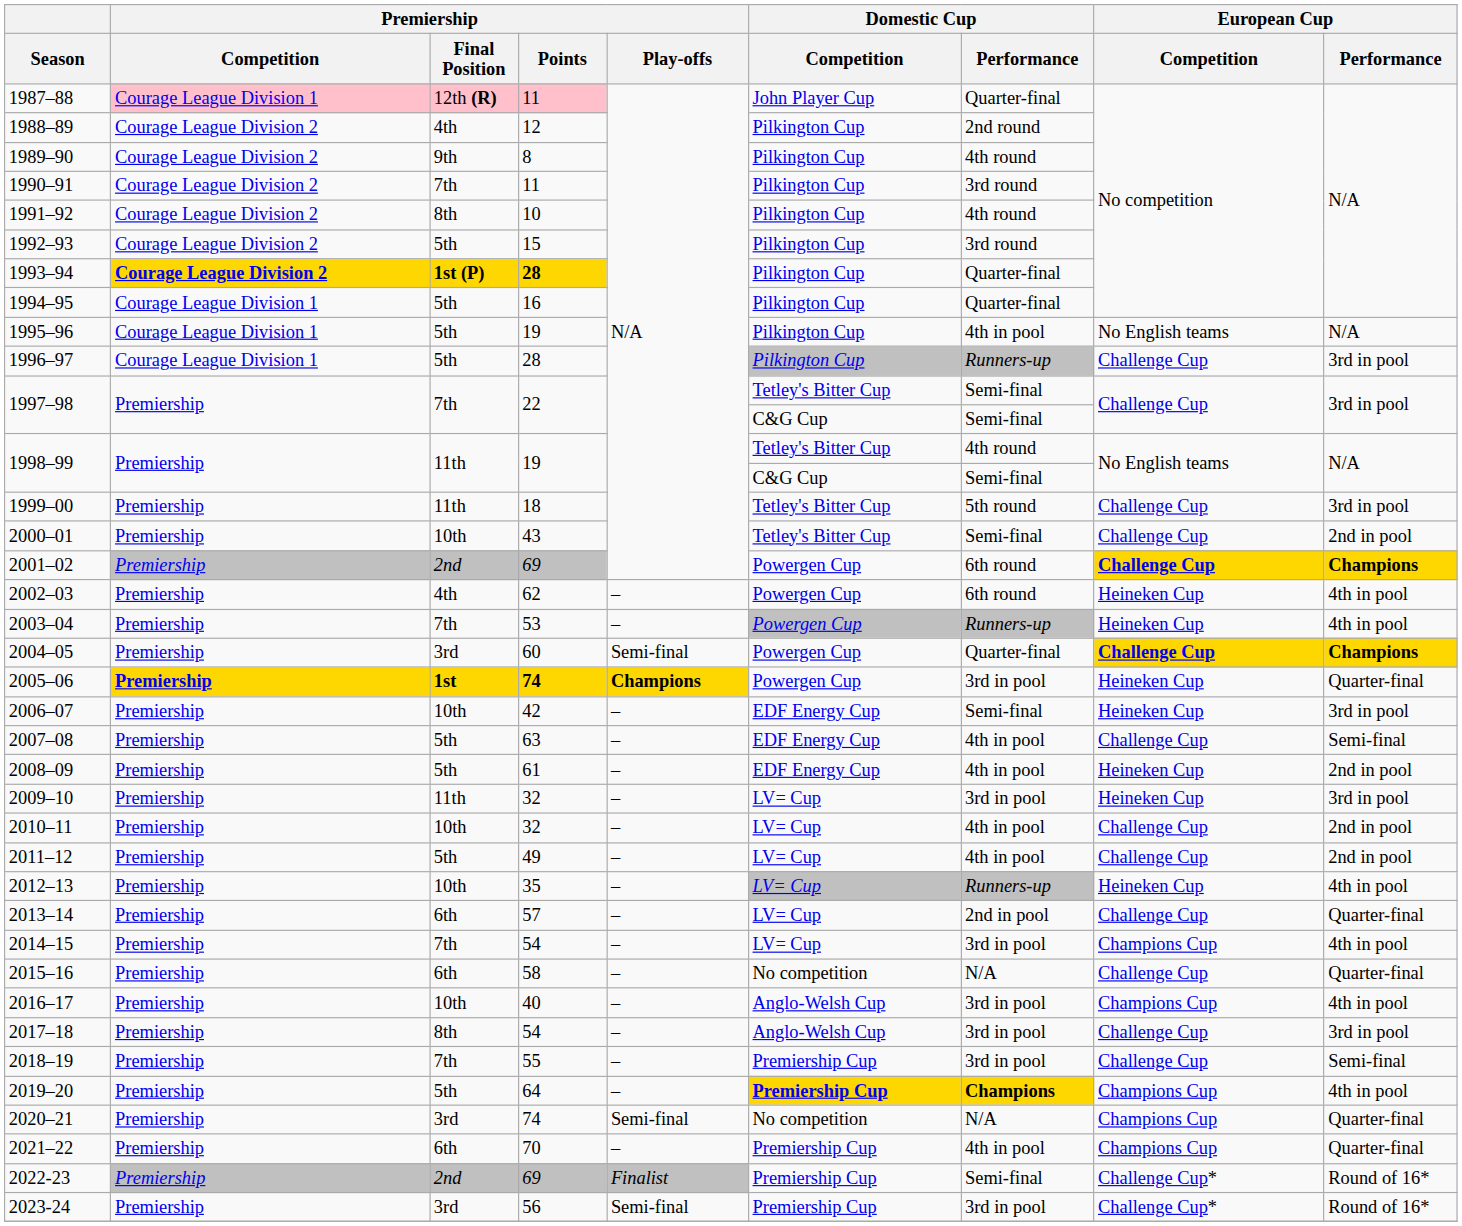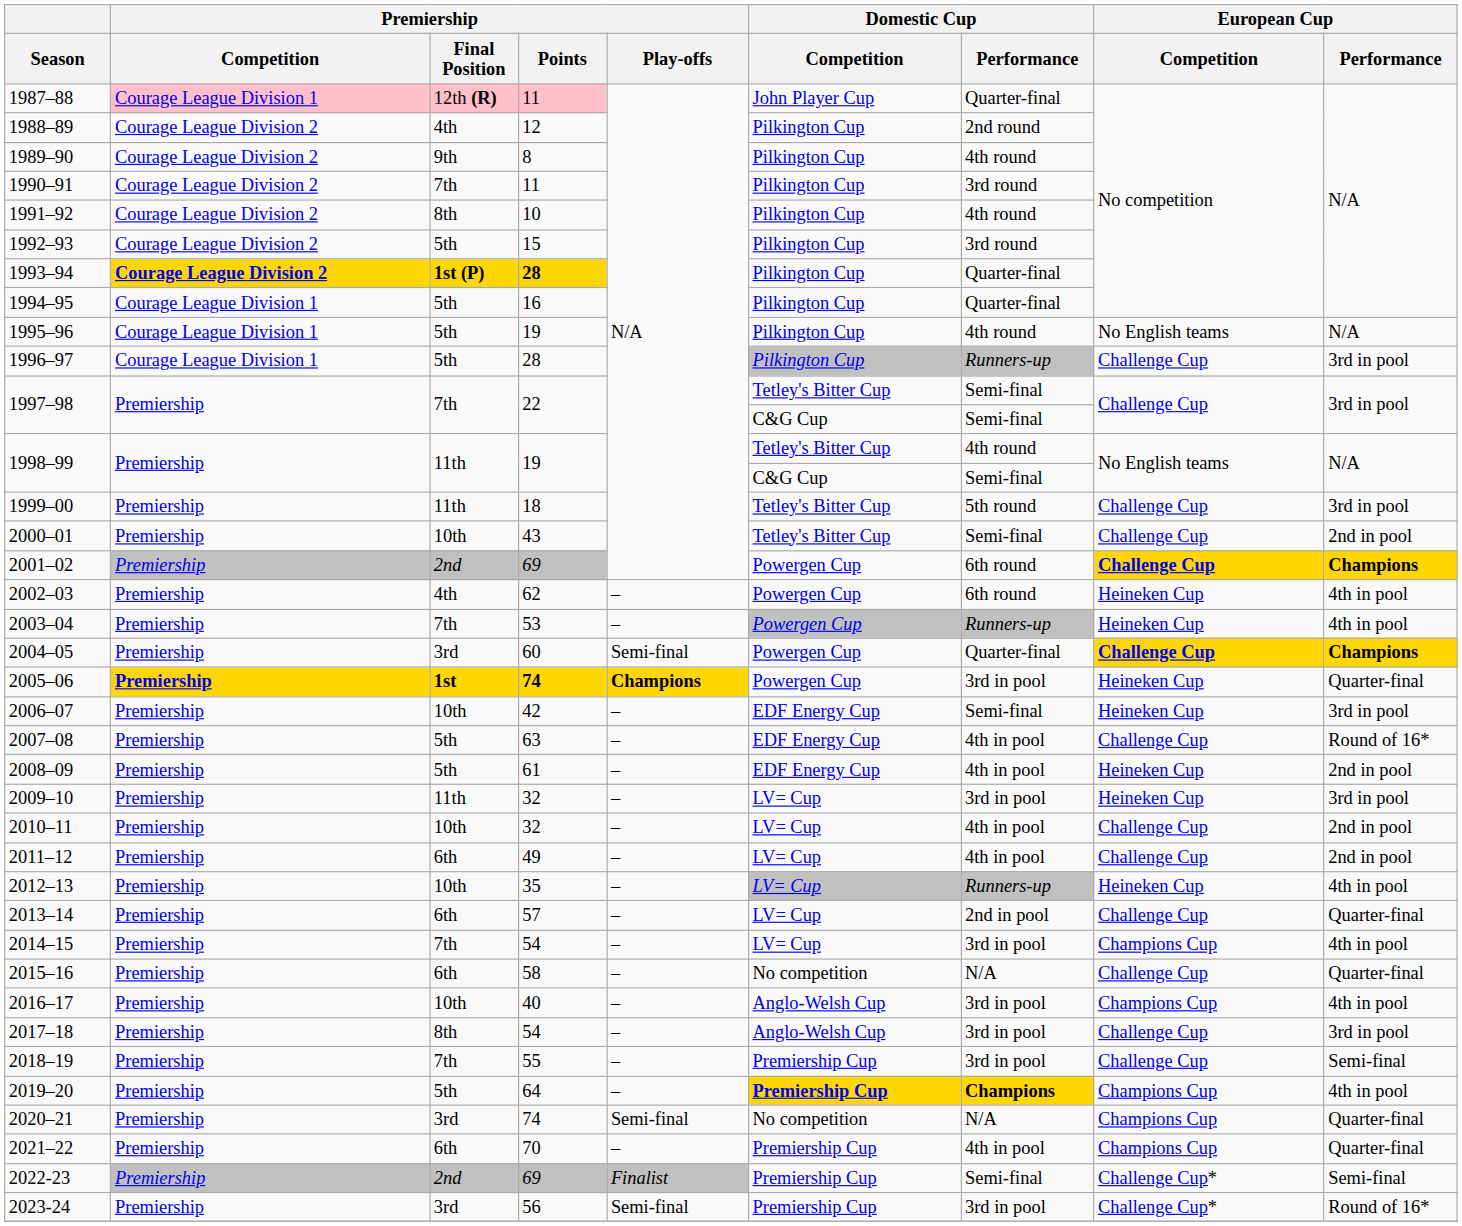1995–96 | Domestic Cup / Performance: 4th in pool -> 4th round
2007–08 | European Cup / Performance: Semi-final -> Round of 16*
2011–12 | Premiership / Final Position: 5th -> 6th
2022-23 | European Cup / Performance: Round of 16* -> Semi-final
